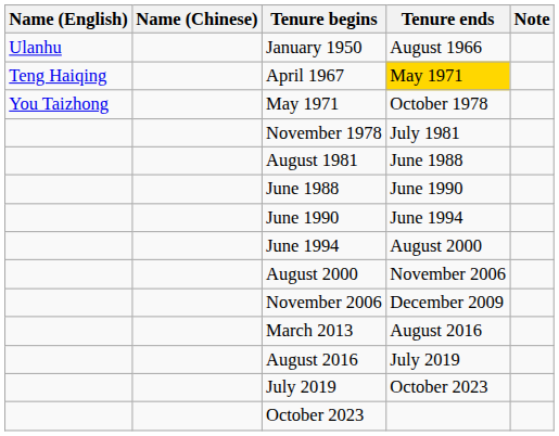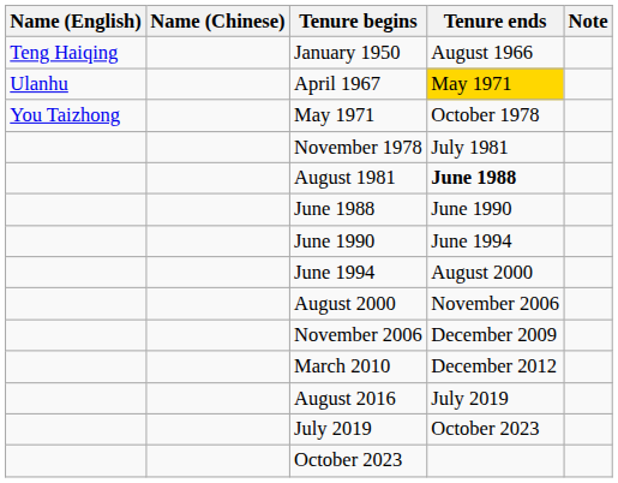January 1950 | Name (English): Ulanhu -> Teng Haiqing
April 1967 | Name (English): Teng Haiqing -> Ulanhu
August 1981 | Tenure ends: normal -> bold
+ row: March 2010 | December 2012
- row: March 2013 | August 2016
